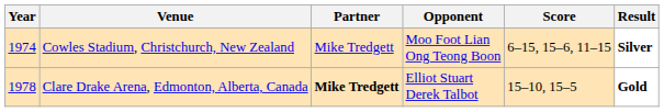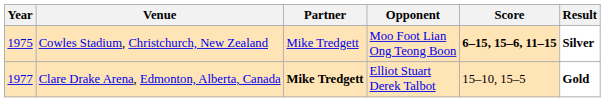Cowles Stadium, Christchurch, New Zealand | Year: 1974 -> 1975
Cowles Stadium, Christchurch, New Zealand | Score: normal -> bold
Clare Drake Arena, Edmonton, Alberta, Canada | Year: 1978 -> 1977
